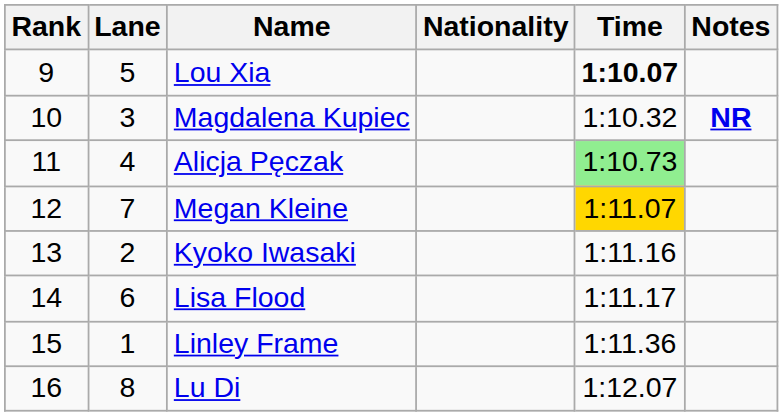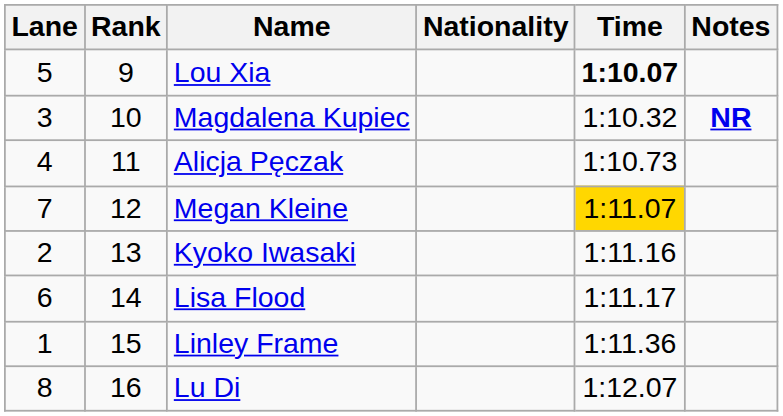columns swapped: Rank <-> Lane
Alicja Pęczak | Time: lightgreen background -> no background
